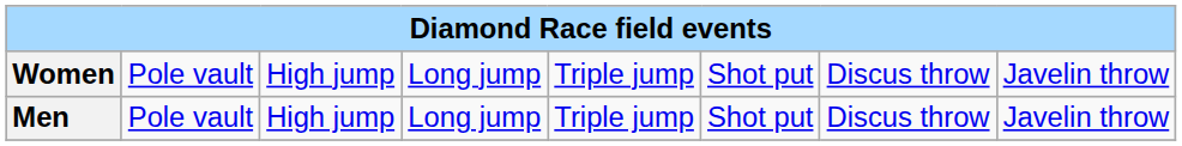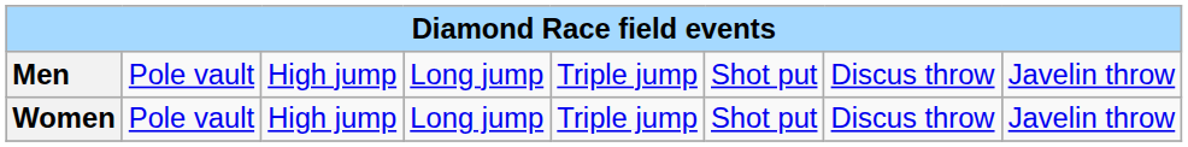rows swapped: Men <-> Women
